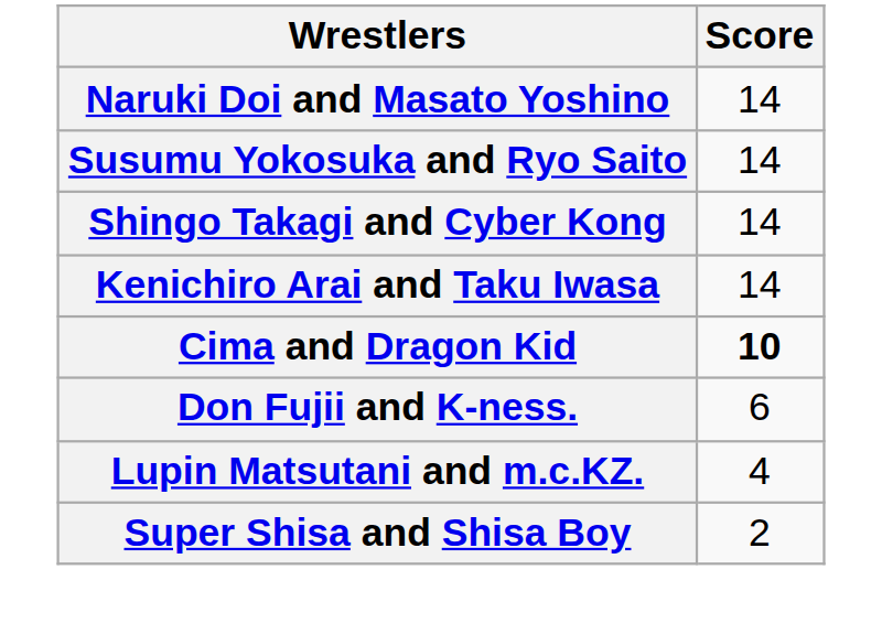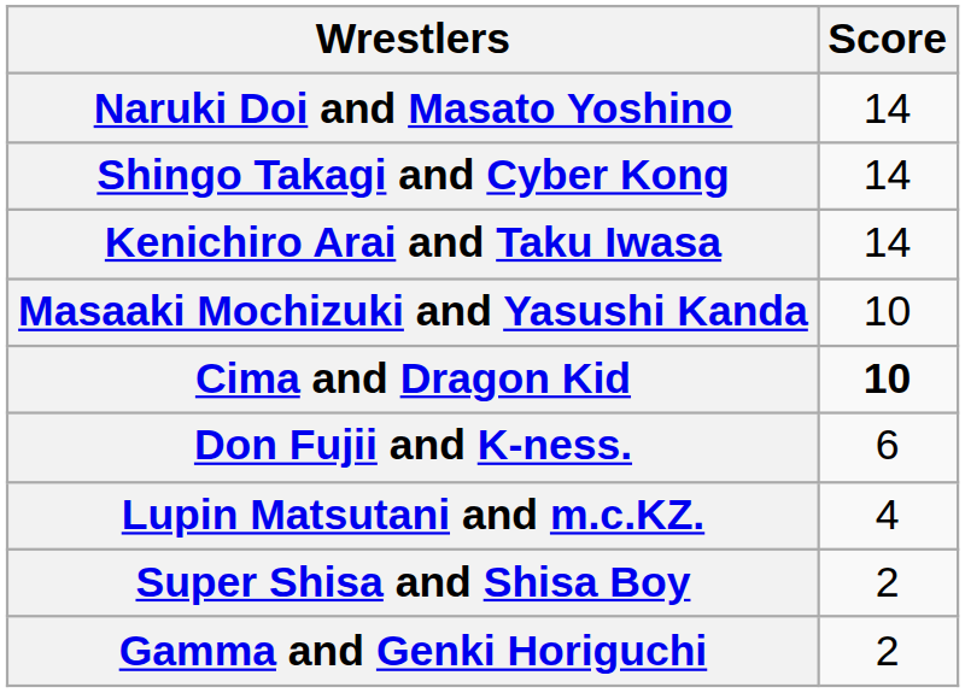- row: Susumu Yokosuka and Ryo Saito | 14
+ row: Masaaki Mochizuki and Yasushi Kanda | 10
+ row: Gamma and Genki Horiguchi | 2
